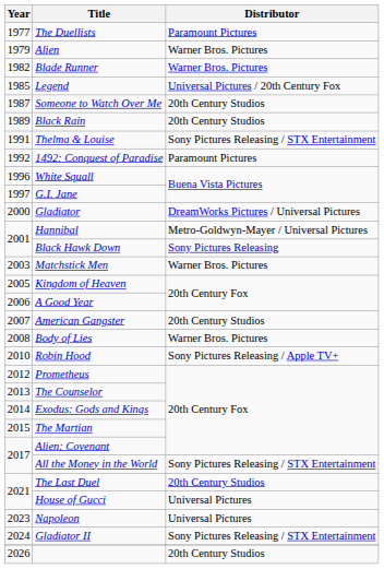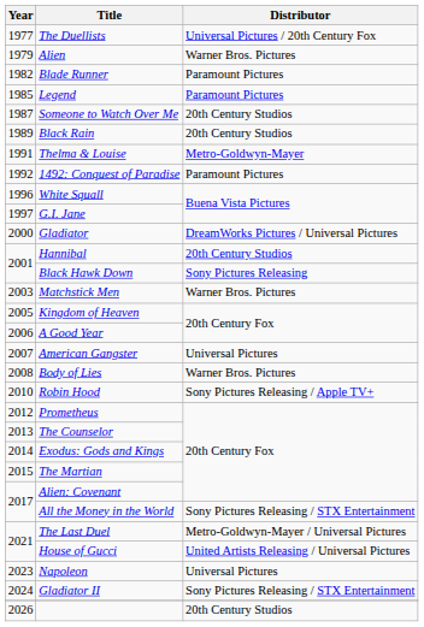The Duellists | Distributor: Paramount Pictures -> Universal Pictures / 20th Century Fox
Blade Runner | Distributor: Warner Bros. Pictures -> Paramount Pictures
Legend | Distributor: Universal Pictures / 20th Century Fox -> Paramount Pictures
Thelma & Louise | Distributor: Sony Pictures Releasing / STX Entertainment -> Metro-Goldwyn-Mayer
Hannibal | Distributor: Metro-Goldwyn-Mayer / Universal Pictures -> 20th Century Studios
American Gangster | Distributor: 20th Century Studios -> Universal Pictures
The Last Duel | Distributor: 20th Century Studios -> Metro-Goldwyn-Mayer / Universal Pictures
House of Gucci | Distributor: Universal Pictures -> United Artists Releasing / Universal Pictures
